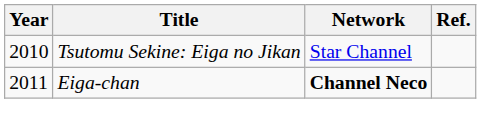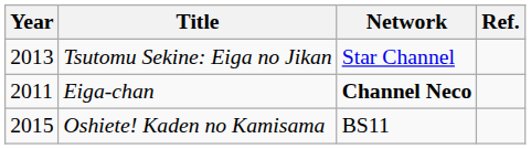Tsutomu Sekine: Eiga no Jikan | Year: 2010 -> 2013
+ row: 2015 | Oshiete! Kaden no Kamisama | BS11
